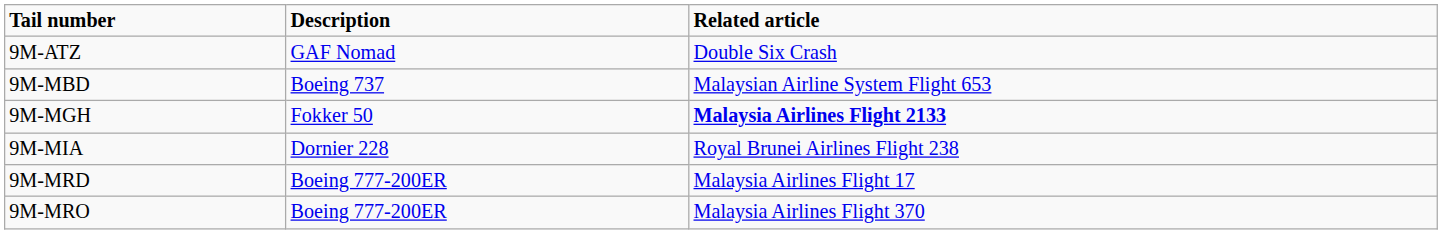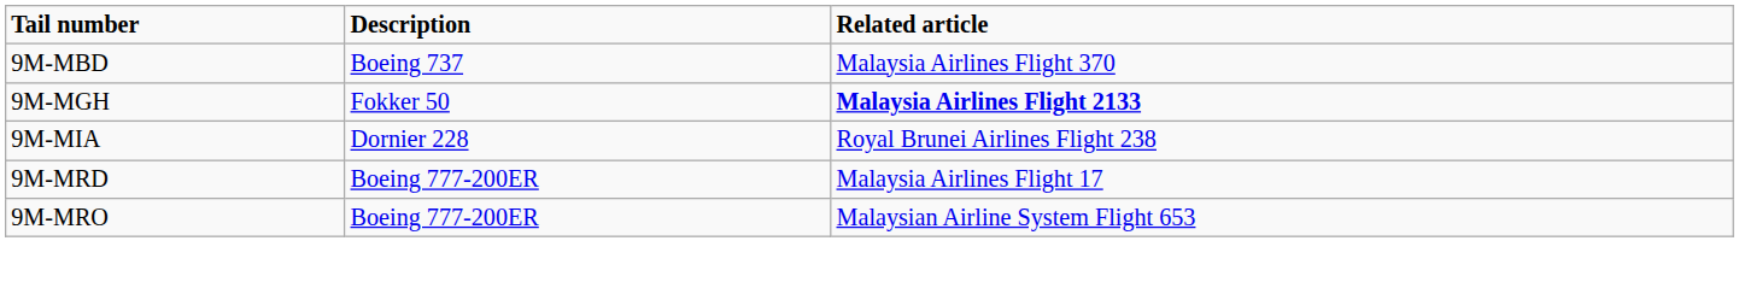- row: 9M-ATZ | GAF Nomad | Double Six Crash
9M-MBD | Related article: Malaysian Airline System Flight 653 -> Malaysia Airlines Flight 370
9M-MRO | Related article: Malaysia Airlines Flight 370 -> Malaysian Airline System Flight 653
